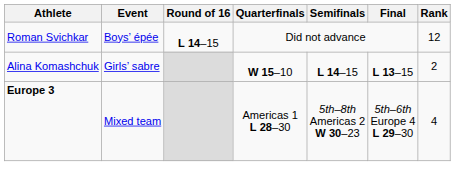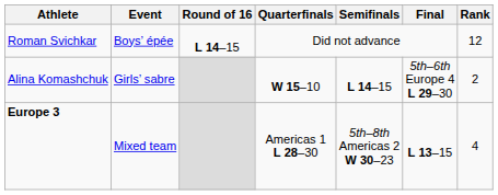Alina Komashchuk | Final: L 13–15 -> 5th–6th Europe 4 L 29–30
Europe 3 | Final: 5th–6th Europe 4 L 29–30 -> L 13–15
